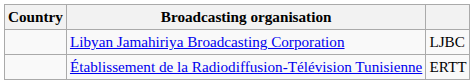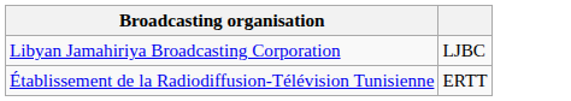- column: Country
